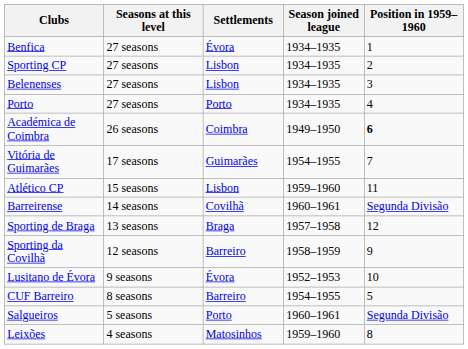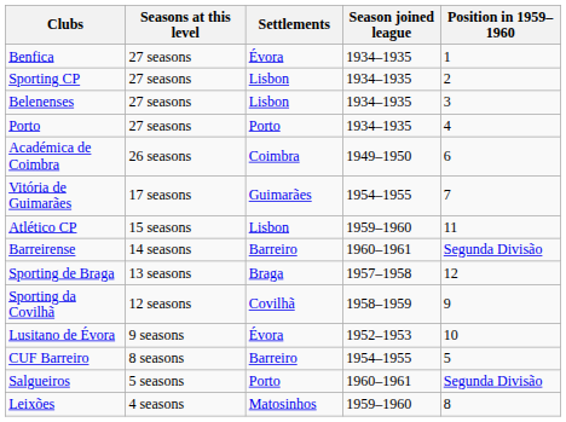Académica de Coimbra | Position in 1959–1960: bold -> normal
Barreirense | Settlements: Covilhã -> Barreiro
Sporting da Covilhã | Settlements: Barreiro -> Covilhã
